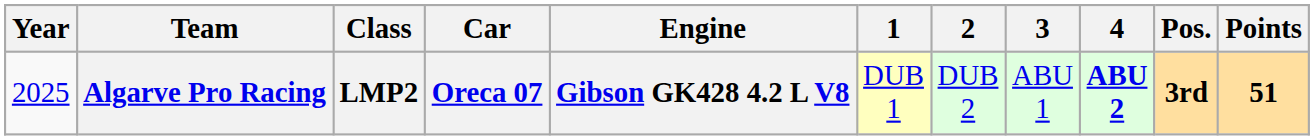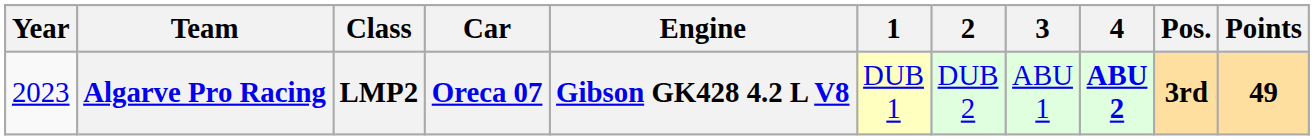Algarve Pro Racing | Year: 2025 -> 2023
Algarve Pro Racing | Points: 51 -> 49
